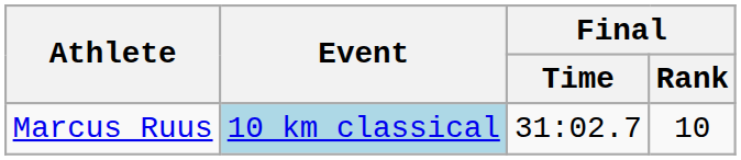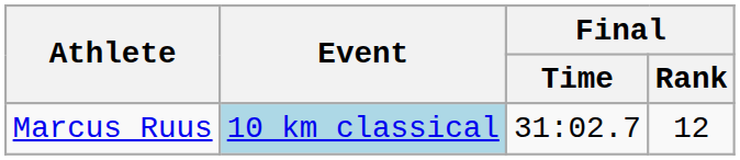Marcus Ruus | Final / Rank: 10 -> 12
